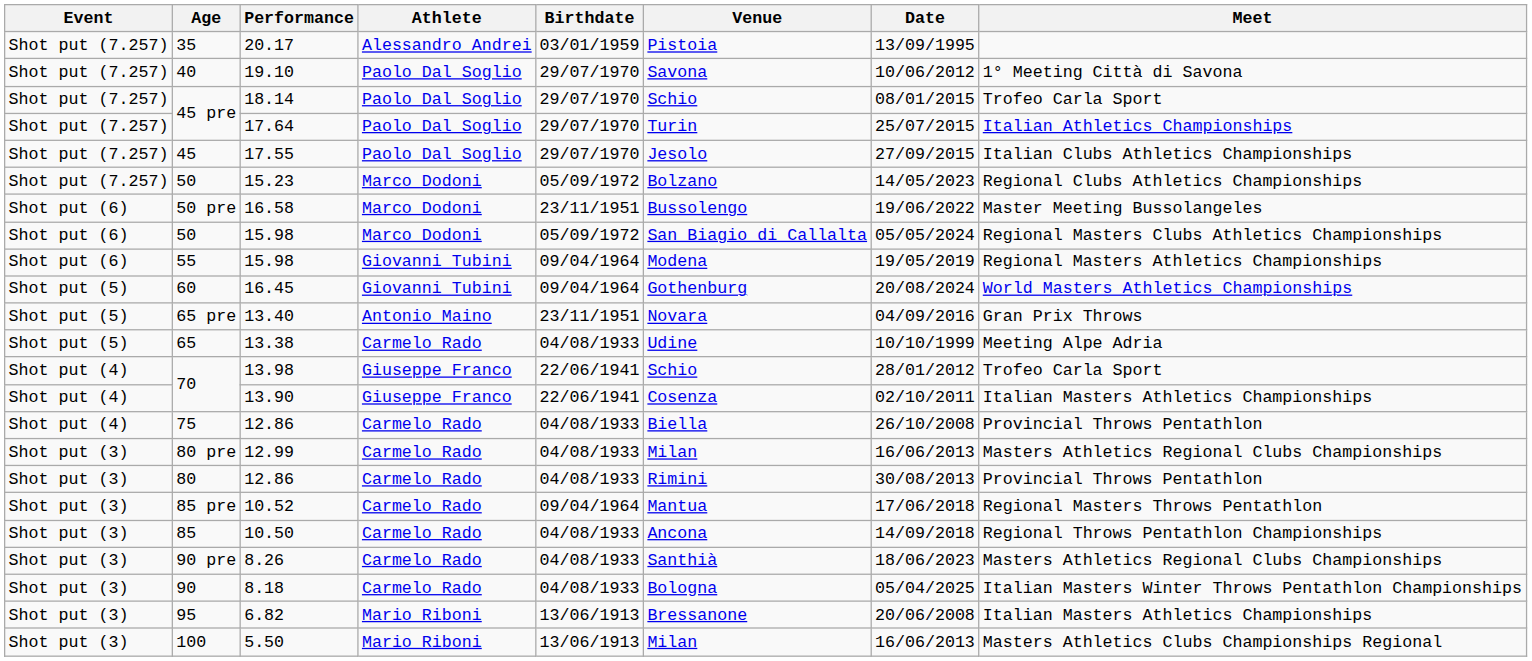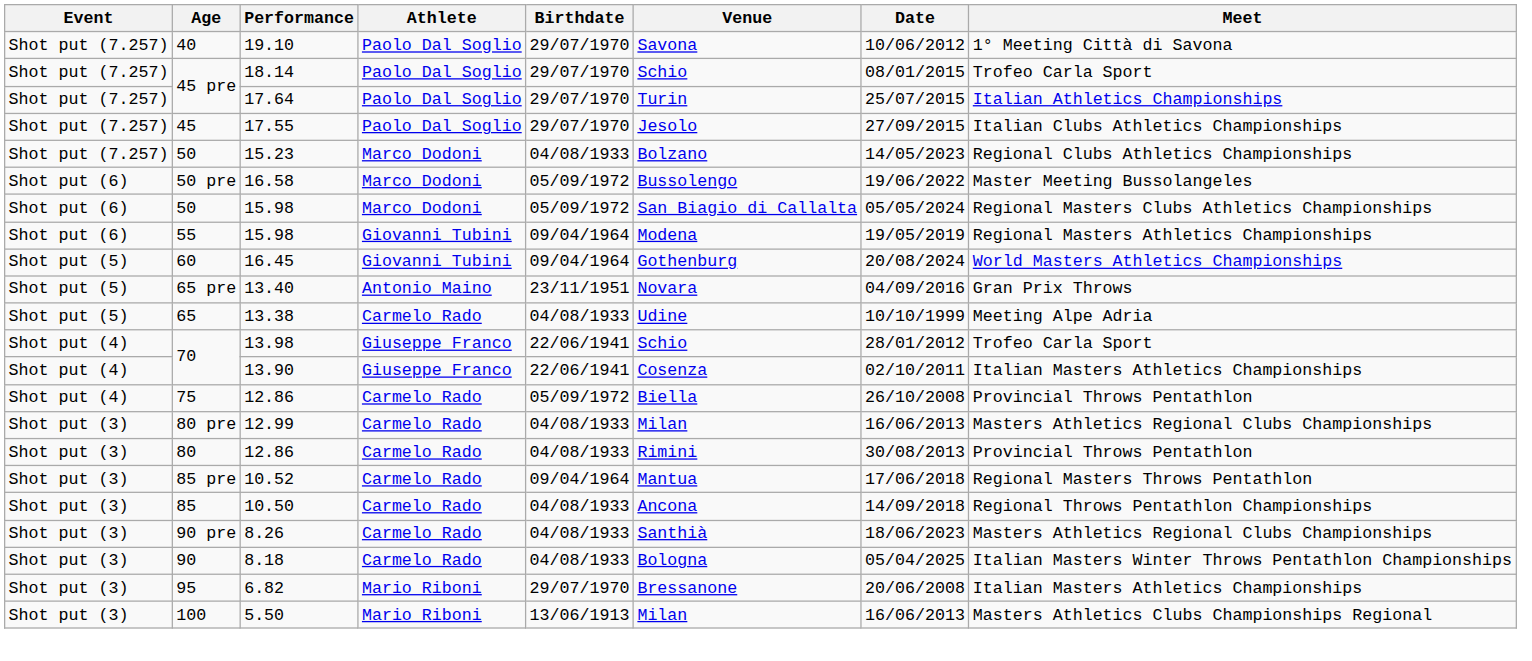- row: Shot put (7.257) | 35 | 20.17 | Alessandro Andrei | 03/01/1959 | Pistoia | 13/09/1995
15.23 | Birthdate: 05/09/1972 -> 04/08/1933
16.58 | Birthdate: 23/11/1951 -> 05/09/1972
75 / 12.86 | Birthdate: 04/08/1933 -> 05/09/1972
6.82 | Birthdate: 13/06/1913 -> 29/07/1970
